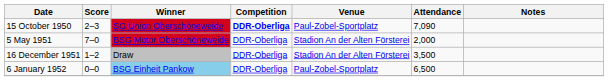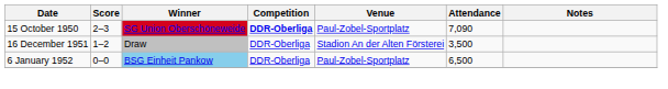- row: 5 May 1951 | 7–0 | BSG Motor Oberschöneweide | DDR-Oberliga | Stadion An der Alten Försterei | 2,000
